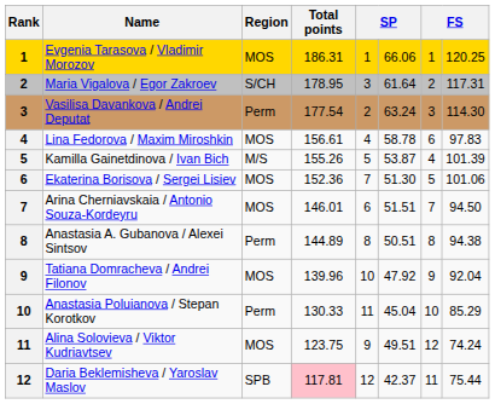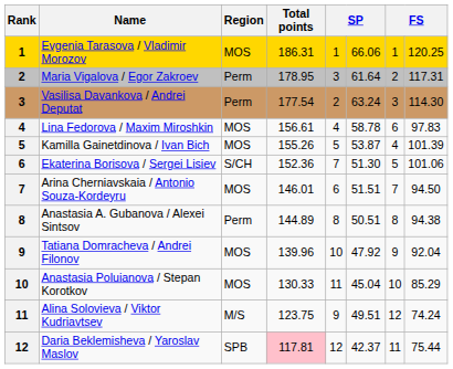Maria Vigalova / Egor Zakroev | Region: S/CH -> Perm
Kamilla Gainetdinova / Ivan Bich | Region: M/S -> MOS
Ekaterina Borisova / Sergei Lisiev | Region: MOS -> S/CH
Anastasia Poluianova / Stepan Korotkov | Region: Perm -> MOS
Alina Solovieva / Viktor Kudriavtsev | Region: MOS -> M/S
